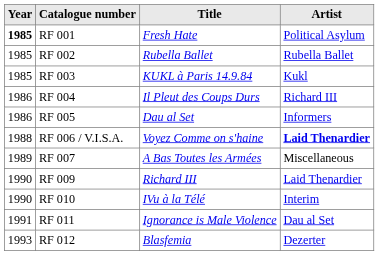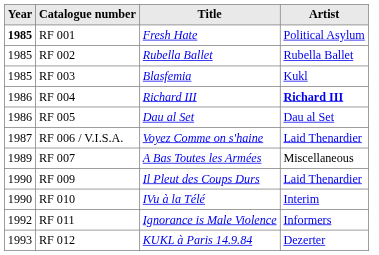RF 003 | Title: KUKL à Paris 14.9.84 -> Blasfemia
RF 004 | Title: Il Pleut des Coups Durs -> Richard III
RF 004 | Artist: normal -> bold
RF 005 | Artist: Informers -> Dau al Set
RF 006 / V.I.S.A. | Year: 1988 -> 1987
RF 006 / V.I.S.A. | Artist: bold -> normal
RF 009 | Title: Richard III -> Il Pleut des Coups Durs
RF 011 | Year: 1991 -> 1992
RF 011 | Artist: Dau al Set -> Informers
RF 012 | Title: Blasfemia -> KUKL à Paris 14.9.84
